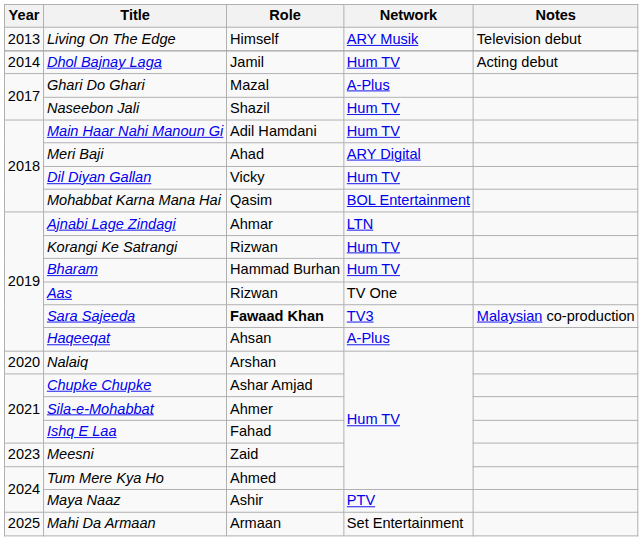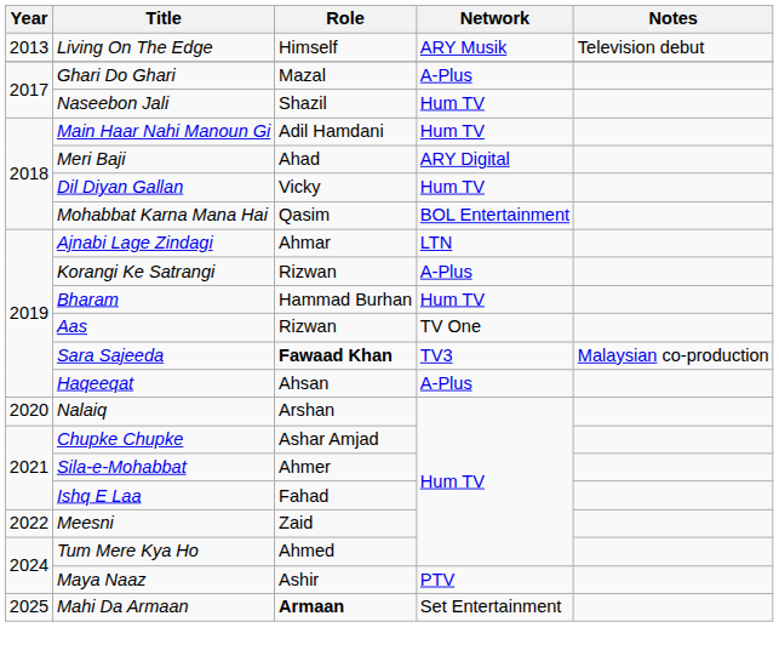- row: 2014 | Dhol Bajnay Laga | Jamil | Hum TV | Acting debut
Korangi Ke Satrangi | Network: Hum TV -> A-Plus
Meesni | Year: 2023 -> 2022
Mahi Da Armaan | Role: normal -> bold
